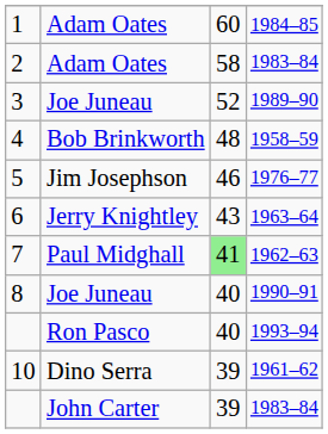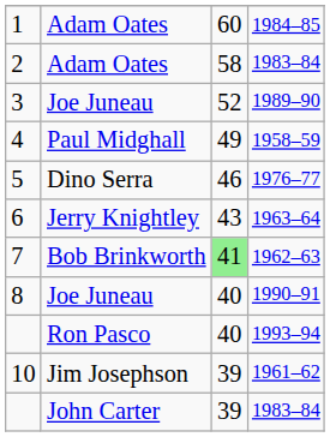4 | column 2: Bob Brinkworth -> Paul Midghall
4 | column 3: 48 -> 49
5 | column 2: Jim Josephson -> Dino Serra
7 | column 2: Paul Midghall -> Bob Brinkworth
10 | column 2: Dino Serra -> Jim Josephson
